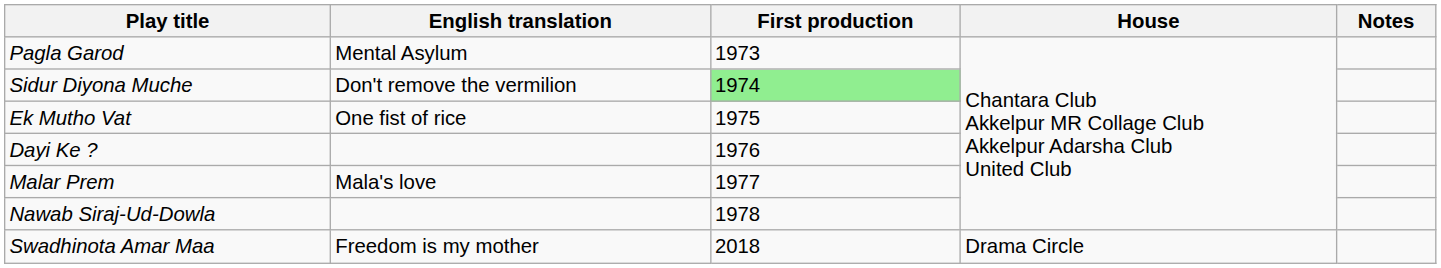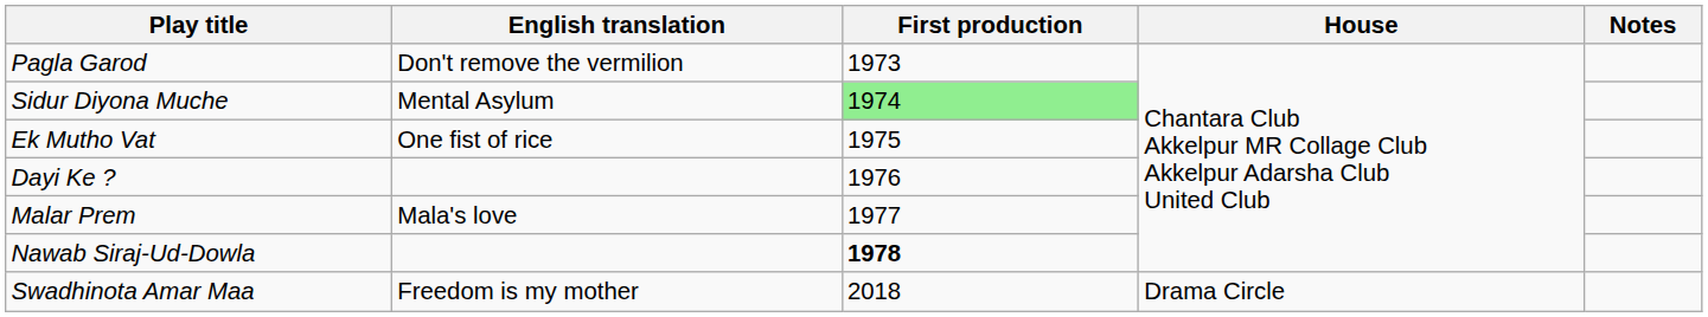Pagla Garod | English translation: Mental Asylum -> Don't remove the vermilion
Sidur Diyona Muche | English translation: Don't remove the vermilion -> Mental Asylum
Nawab Siraj-Ud-Dowla | First production: normal -> bold
